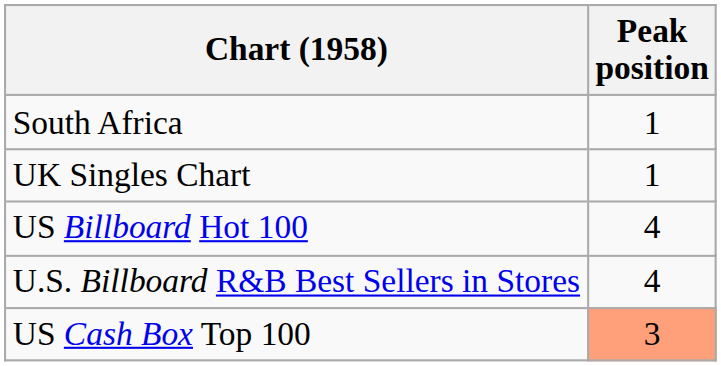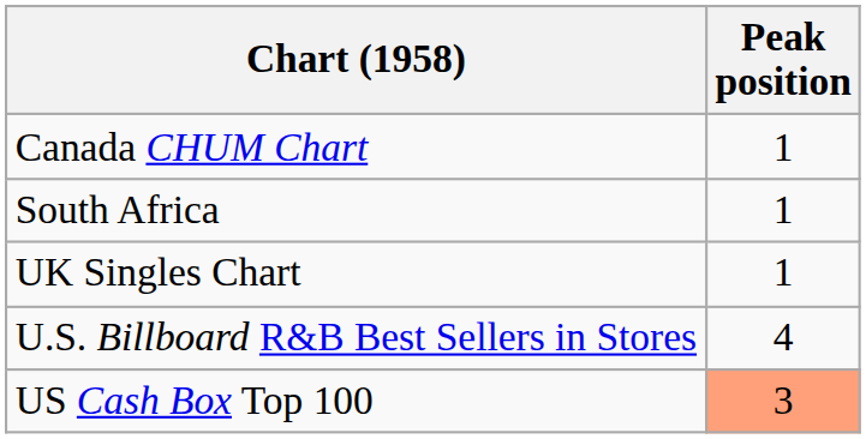+ row: Canada CHUM Chart | 1
- row: US Billboard Hot 100 | 4
